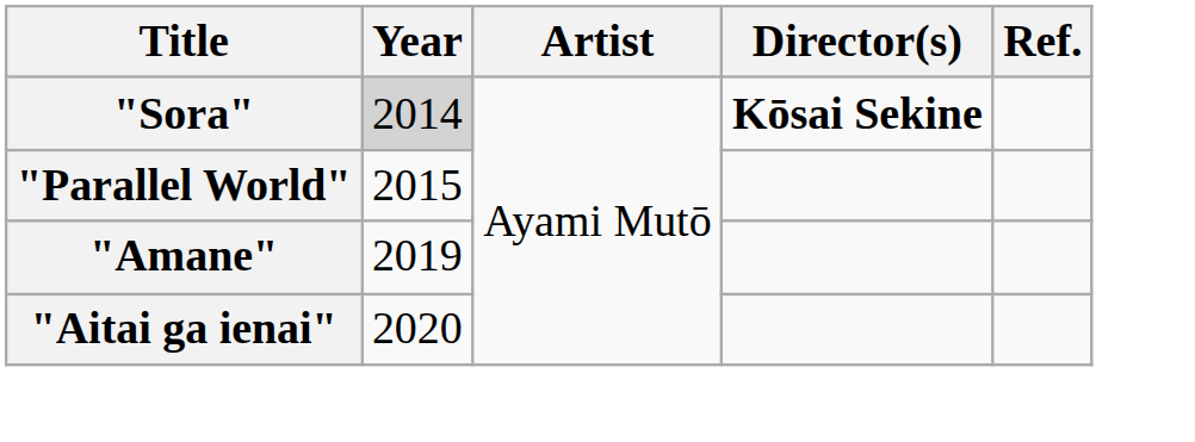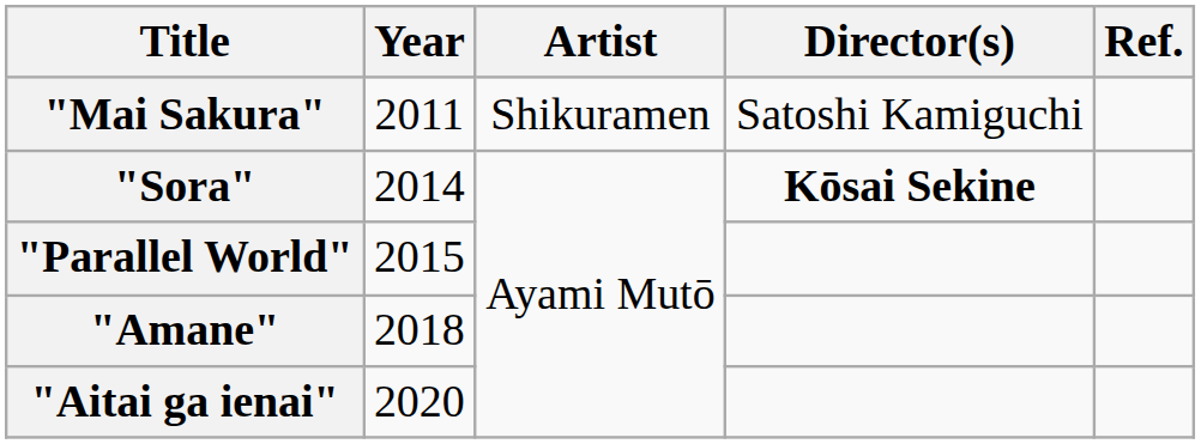+ row: "Mai Sakura" | 2011 | Shikuramen | Satoshi Kamiguchi
"Sora" | Year: lightgrey background -> no background
"Amane" | Year: 2019 -> 2018
